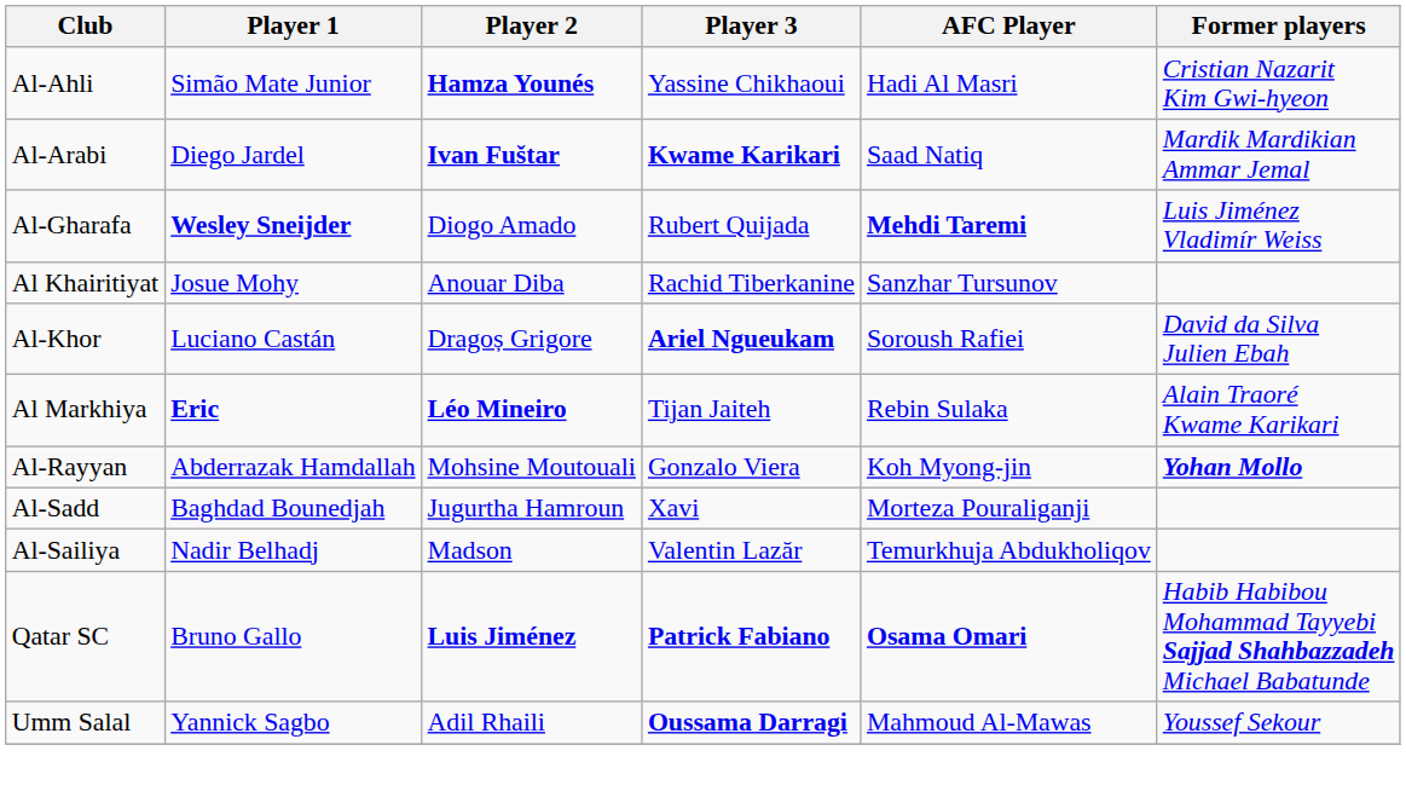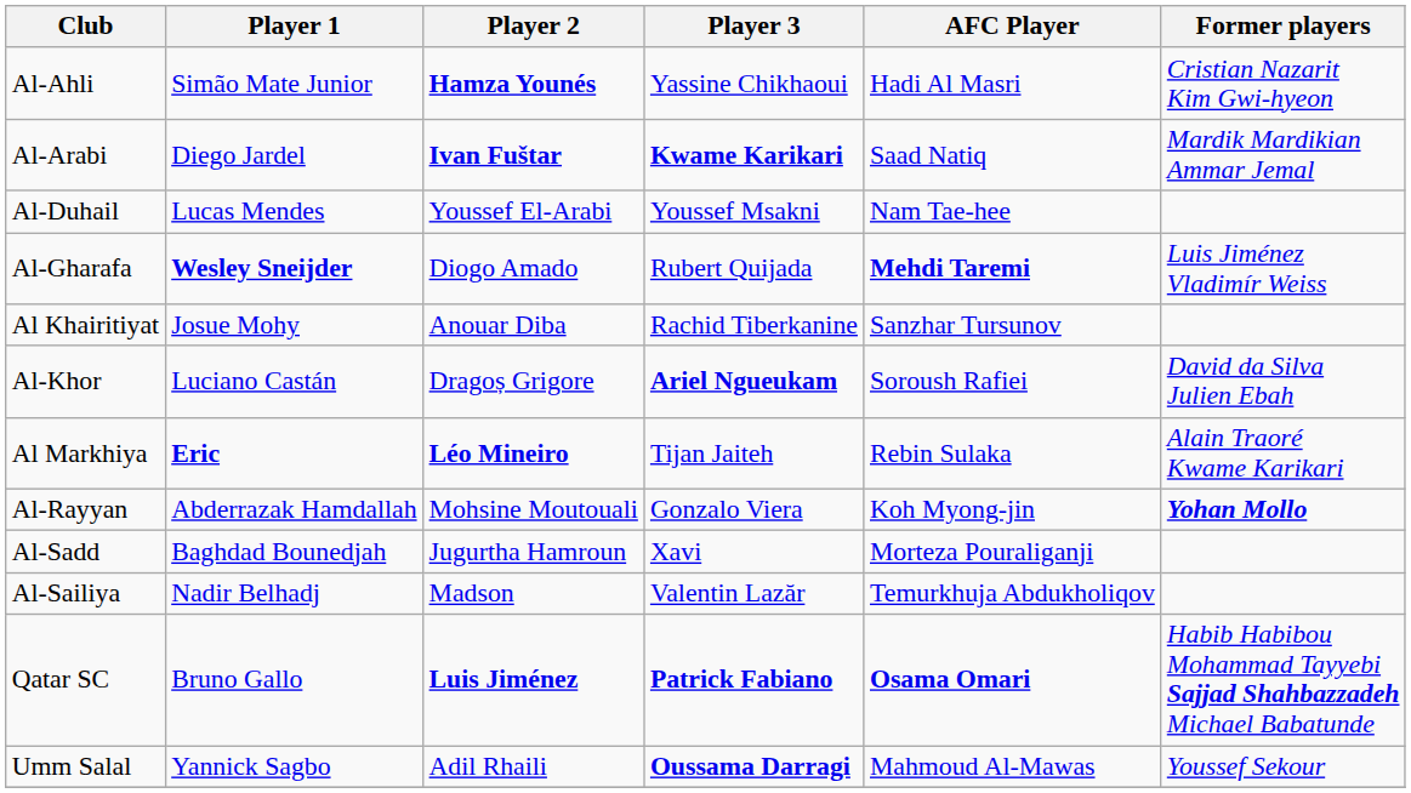+ row: Al-Duhail | Lucas Mendes | Youssef El-Arabi | Youssef Msakni | Nam Tae-hee
